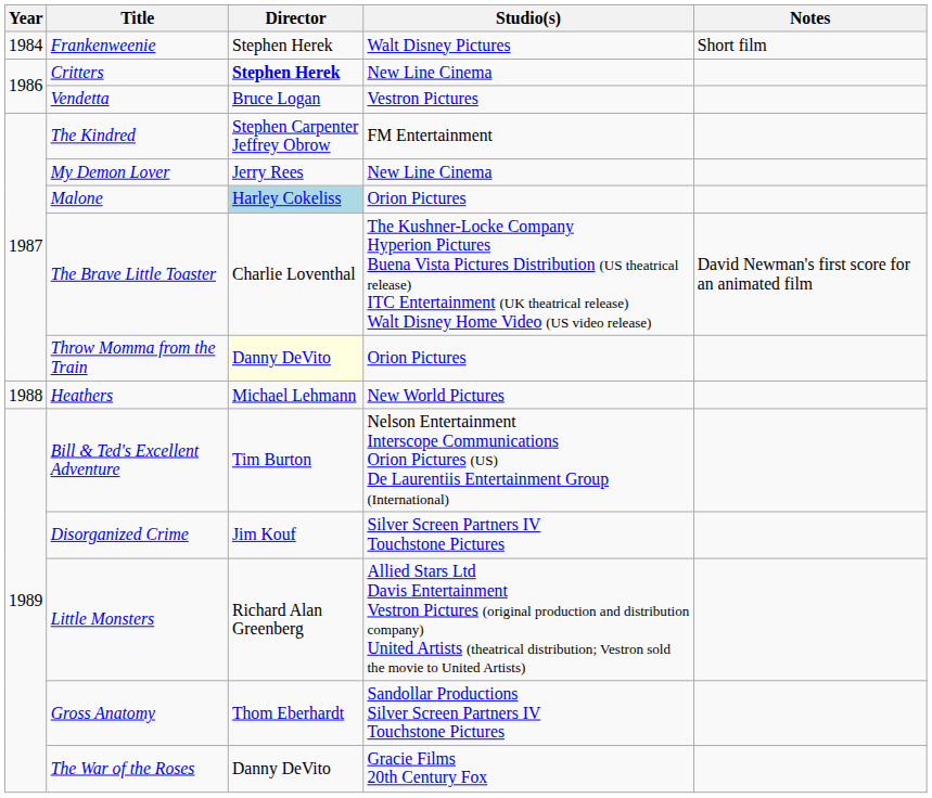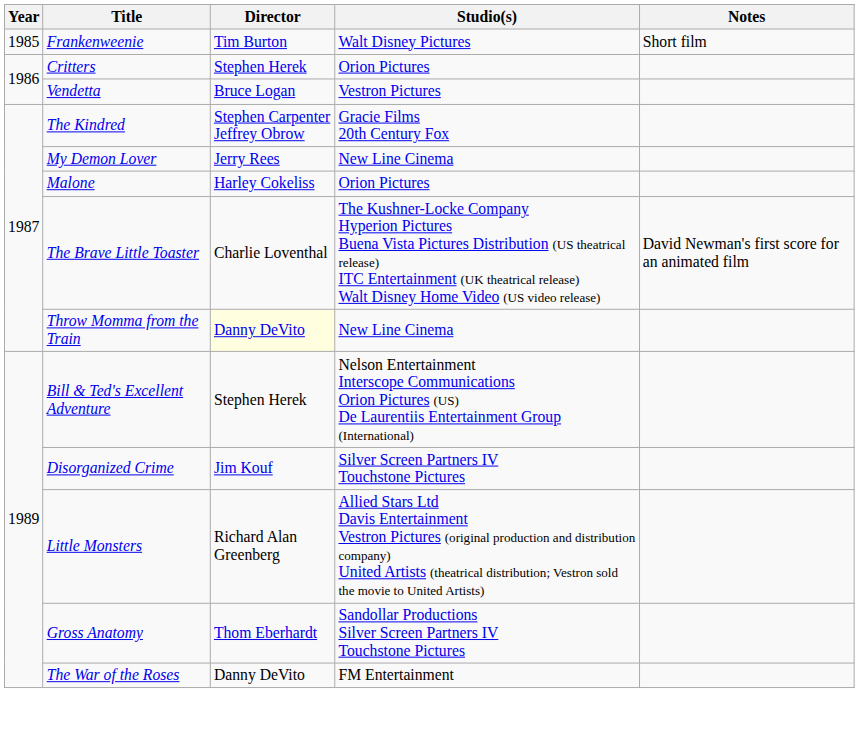Frankenweenie | Year: 1984 -> 1985
Frankenweenie | Director: Stephen Herek -> Tim Burton
Critters | Director: bold -> normal
Critters | Studio(s): New Line Cinema -> Orion Pictures
The Kindred | Studio(s): FM Entertainment -> Gracie Films 20th Century Fox
Malone | Director: lightblue background -> no background
Throw Momma from the Train | Studio(s): Orion Pictures -> New Line Cinema
- row: 1988 | Heathers | Michael Lehmann | New World Pictures
Bill & Ted's Excellent Adventure | Director: Tim Burton -> Stephen Herek
The War of the Roses | Studio(s): Gracie Films 20th Century Fox -> FM Entertainment
